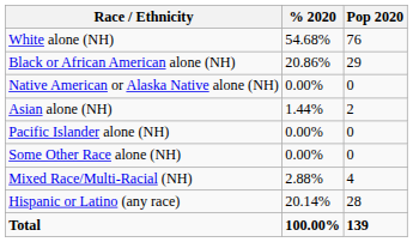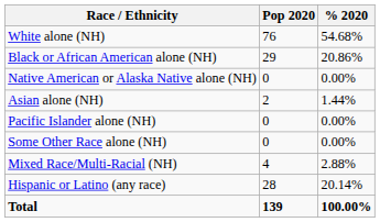columns swapped: Pop 2020 <-> % 2020
